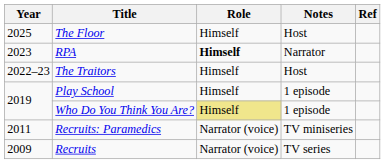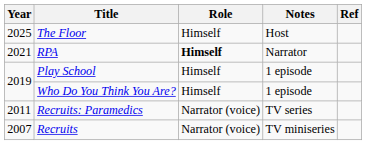RPA | Year: 2023 -> 2021
- row: 2022–23 | The Traitors | Himself | Host
Who Do You Think You Are? | Role: khaki background -> no background
Recruits: Paramedics | Notes: TV miniseries -> TV series
Recruits | Year: 2009 -> 2007
Recruits | Notes: TV series -> TV miniseries
